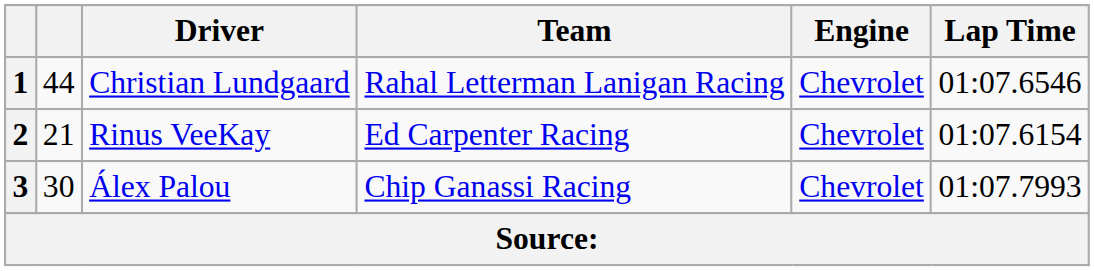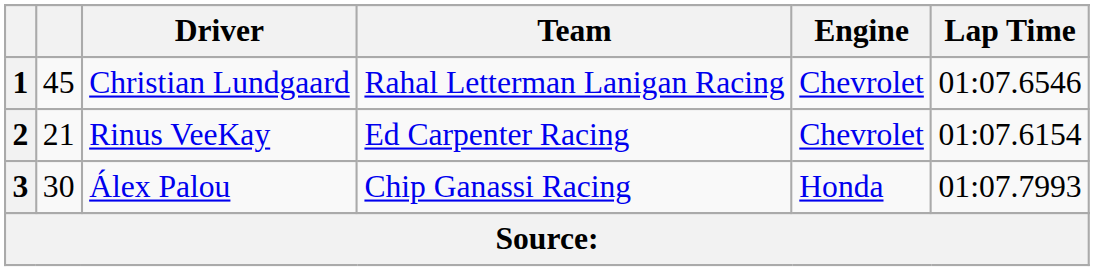1 | column 2: 44 -> 45
3 | Engine: Chevrolet -> Honda
